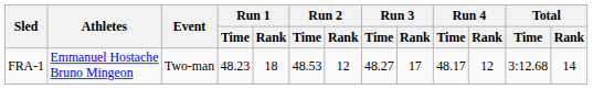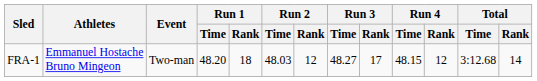FRA-1 | Run 1 / Time: 48.23 -> 48.20
FRA-1 | Run 2 / Time: 48.53 -> 48.03
FRA-1 | Run 4 / Time: 48.17 -> 48.15
